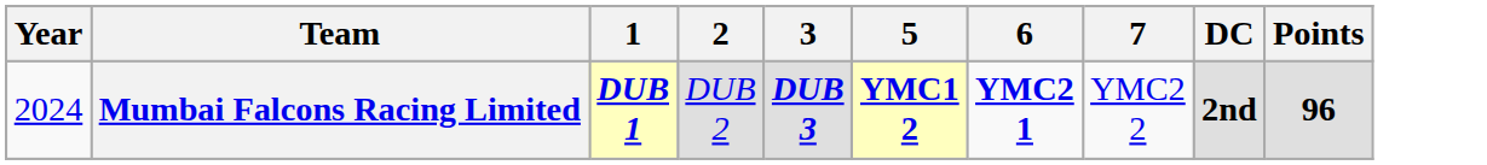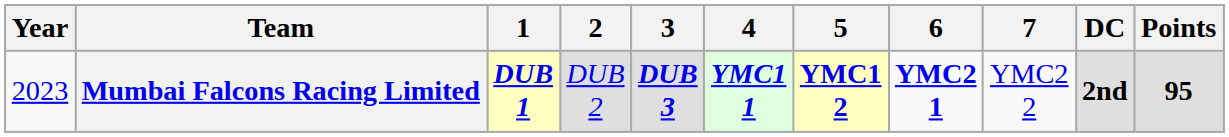+ column: 4 | YMC1 1
Mumbai Falcons Racing Limited | Year: 2024 -> 2023
Mumbai Falcons Racing Limited | Points: 96 -> 95
